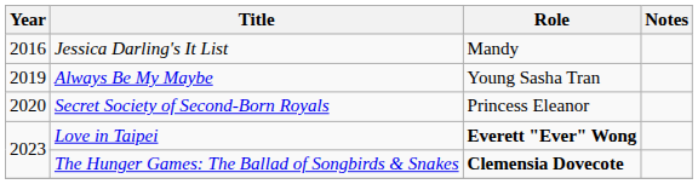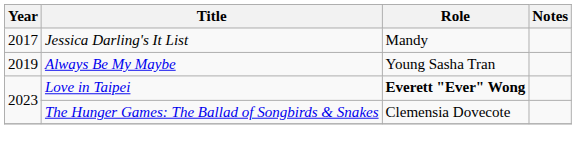Jessica Darling's It List | Year: 2016 -> 2017
- row: 2020 | Secret Society of Second-Born Royals | Princess Eleanor
The Hunger Games: The Ballad of Songbirds & Snakes | Role: bold -> normal
